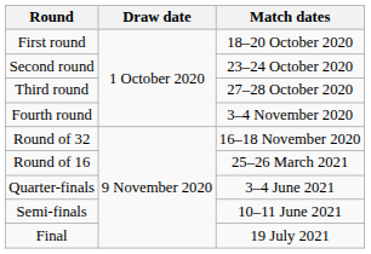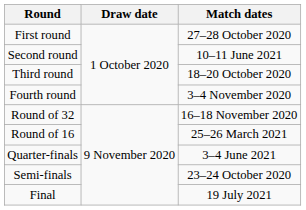First round | Match dates: 18–20 October 2020 -> 27–28 October 2020
Second round | Match dates: 23–24 October 2020 -> 10–11 June 2021
Third round | Match dates: 27–28 October 2020 -> 18–20 October 2020
Semi-finals | Match dates: 10–11 June 2021 -> 23–24 October 2020
